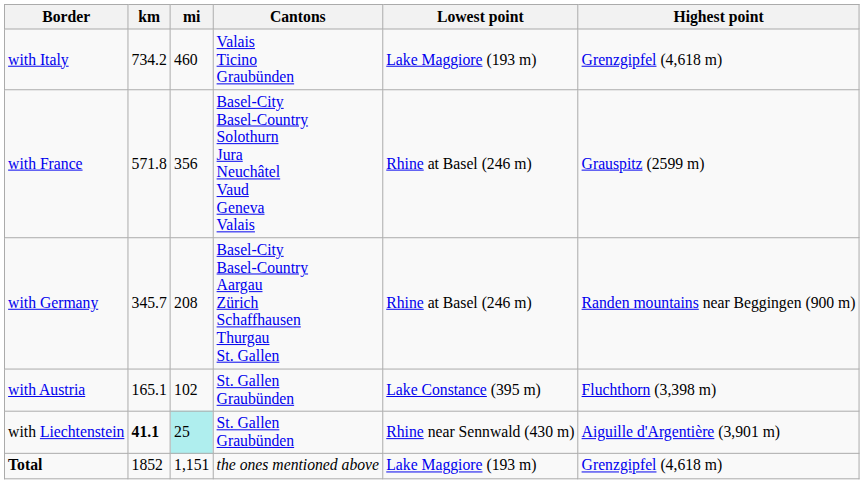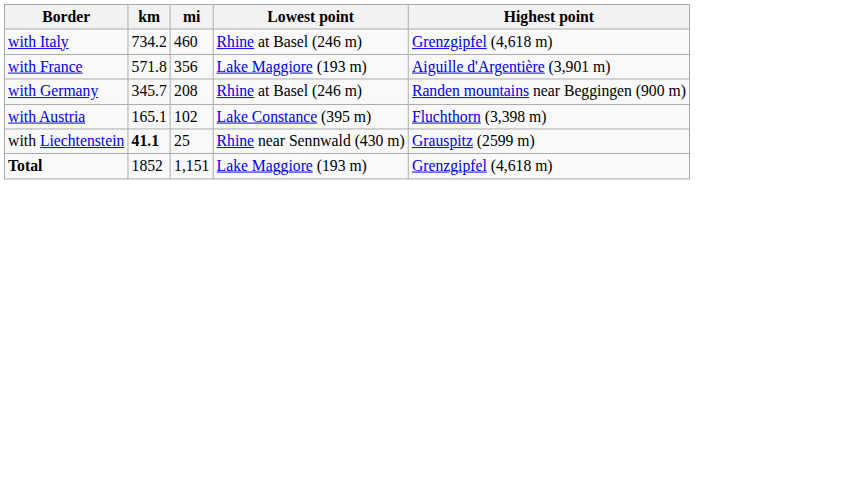- column: Cantons | Valais Ticino Graubünden | Basel-City Basel-Country Solothurn Jura Neuchâtel Vaud Geneva Valais | Basel-City Basel-Country Aargau Zürich Schaffhausen Thurgau St. Gallen | St. Gallen Graubünden | St. Gallen Graubünden | the ones mentioned above
with Italy | Lowest point: Lake Maggiore (193 m) -> Rhine at Basel (246 m)
with France | Lowest point: Rhine at Basel (246 m) -> Lake Maggiore (193 m)
with France | Highest point: Grauspitz (2599 m) -> Aiguille d'Argentière (3,901 m)
with Liechtenstein | mi: paleturquoise background -> no background
with Liechtenstein | Highest point: Aiguille d'Argentière (3,901 m) -> Grauspitz (2599 m)
